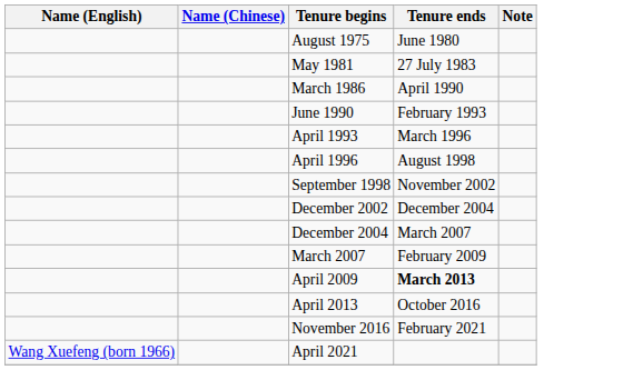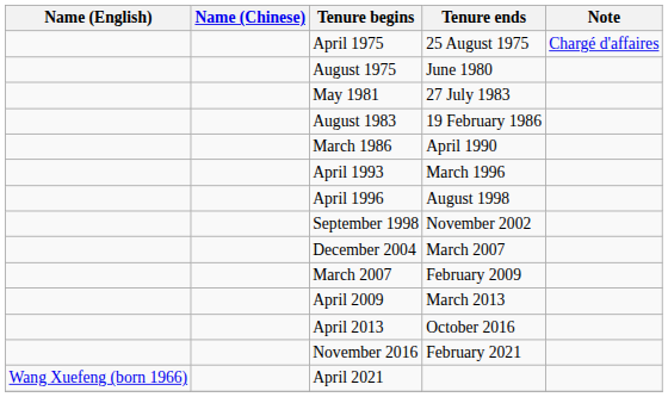+ row: April 1975 | 25 August 1975 | Chargé d'affaires
+ row: August 1983 | 19 February 1986
- row: June 1990 | February 1993
- row: December 2002 | December 2004
April 2009 | Tenure ends: bold -> normal
